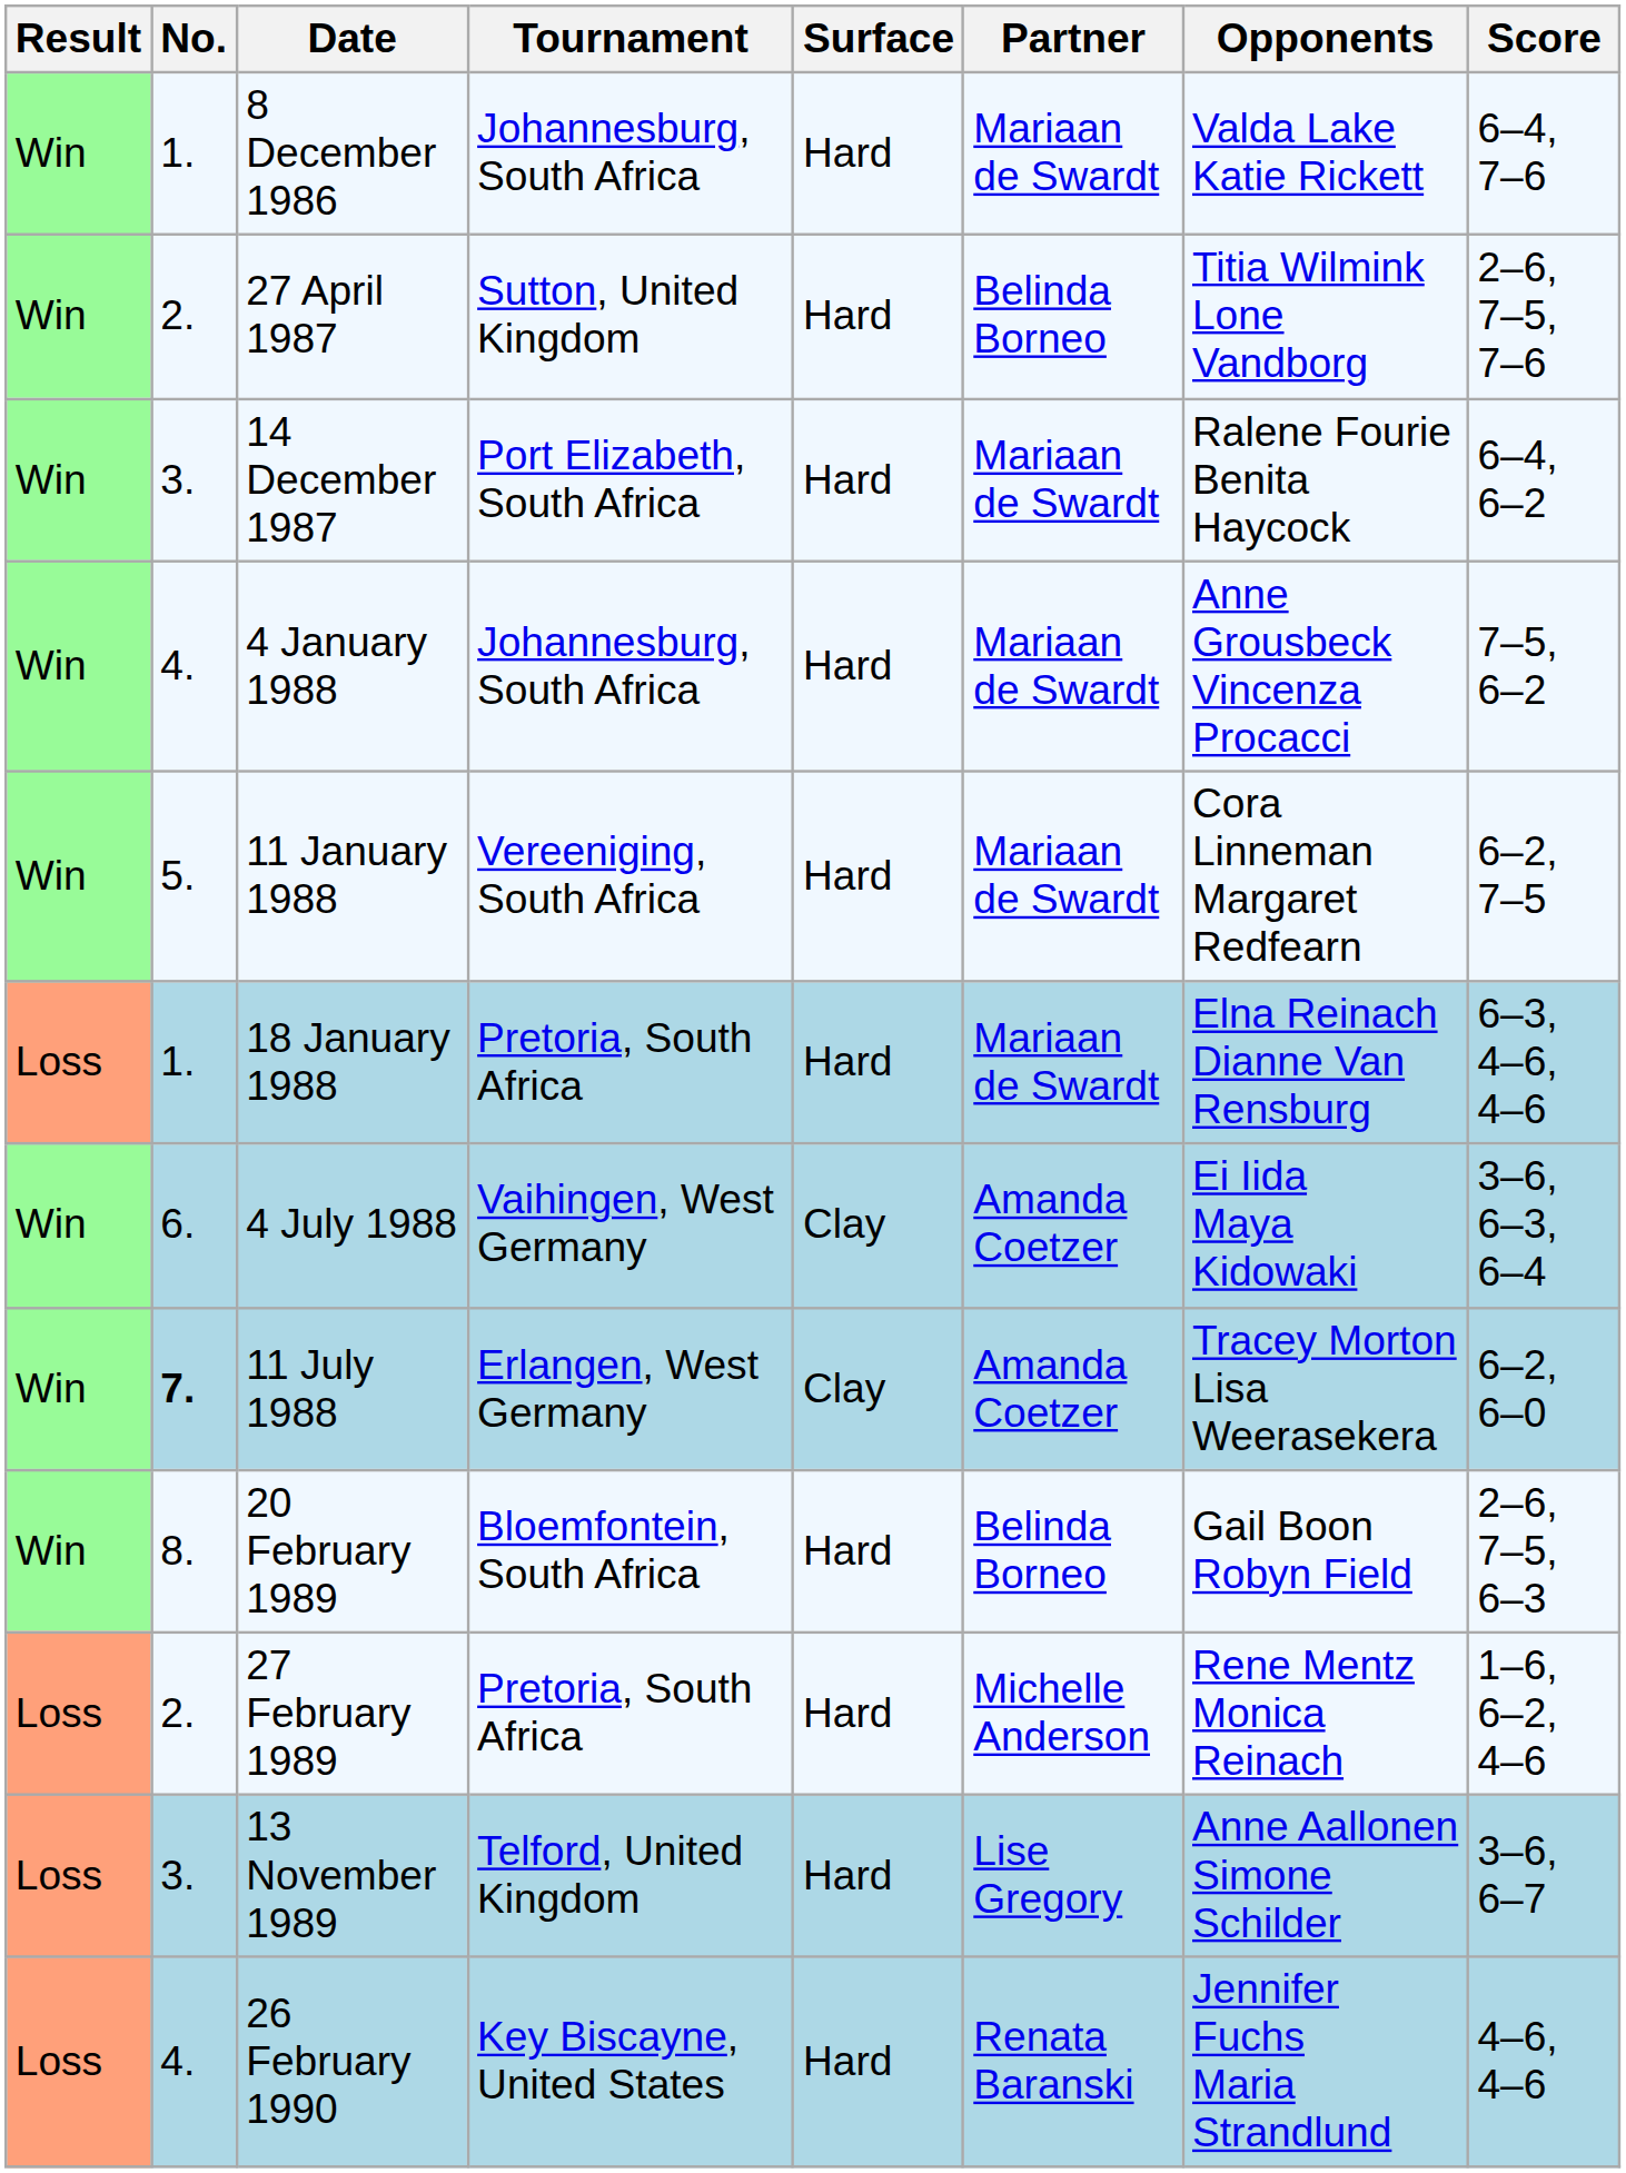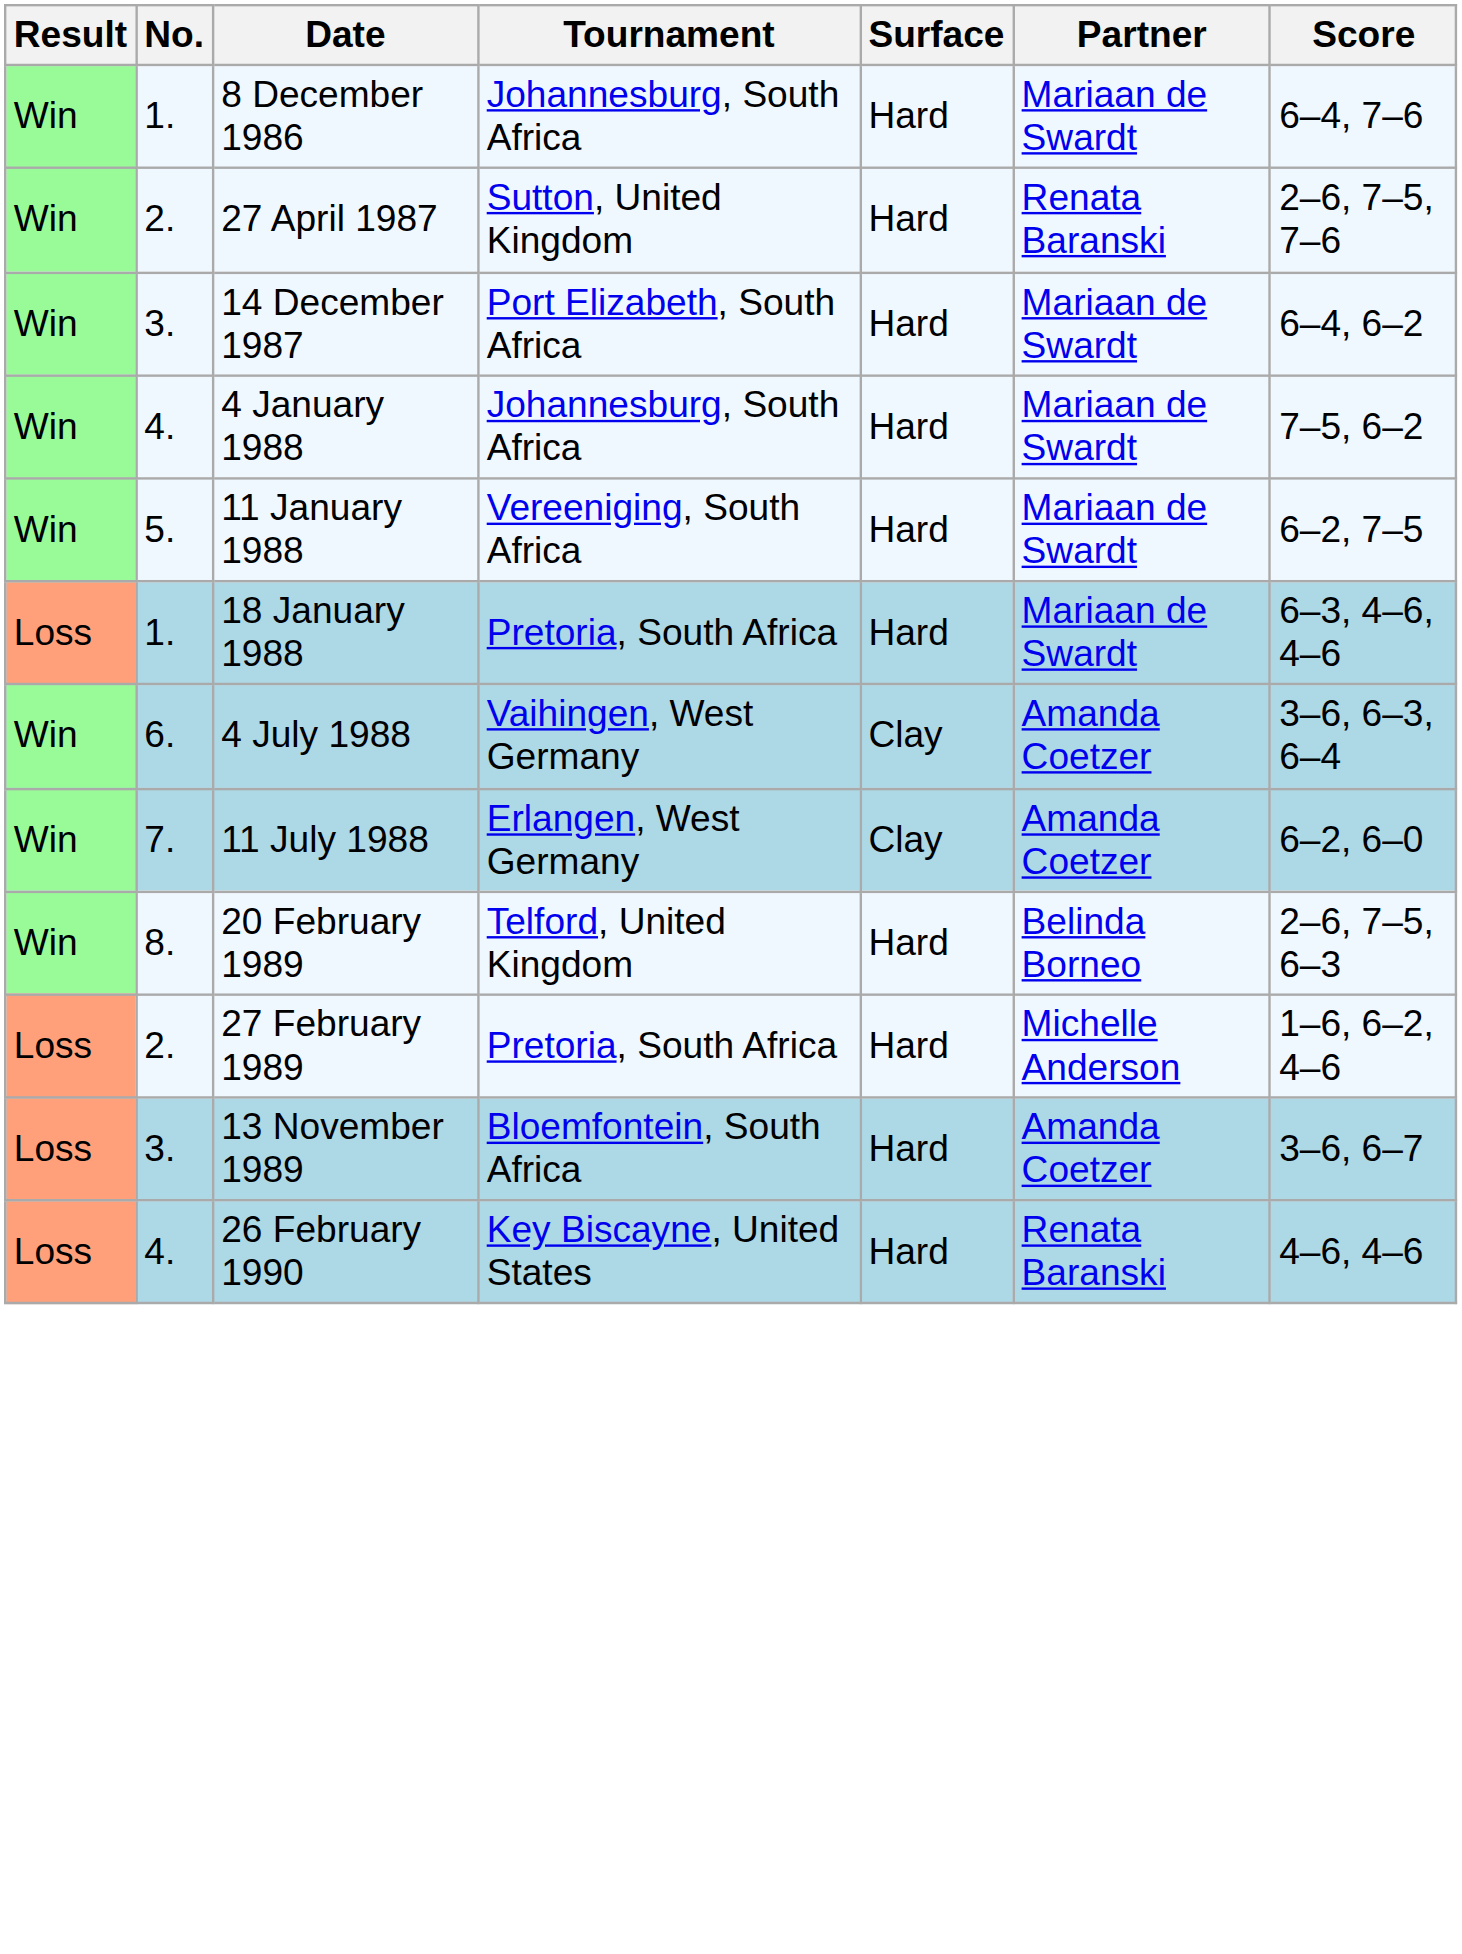- column: Opponents | Valda Lake Katie Rickett | Titia Wilmink Lone Vandborg | Ralene Fourie Benita Haycock | Anne Grousbeck Vincenza Procacci | Cora Linneman Margaret Redfearn | Elna Reinach Dianne Van Rensburg | Ei Iida Maya Kidowaki | Tracey Morton Lisa Weerasekera | Gail Boon Robyn Field | Rene Mentz Monica Reinach | Anne Aallonen Simone Schilder | Jennifer Fuchs Maria Strandlund
27 April 1987 | Partner: Belinda Borneo -> Renata Baranski
11 July 1988 | No.: bold -> normal
20 February 1989 | Tournament: Bloemfontein, South Africa -> Telford, United Kingdom
13 November 1989 | Tournament: Telford, United Kingdom -> Bloemfontein, South Africa
13 November 1989 | Partner: Lise Gregory -> Amanda Coetzer
